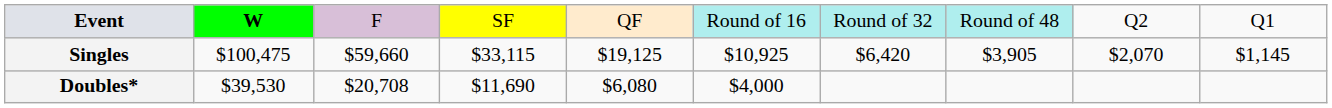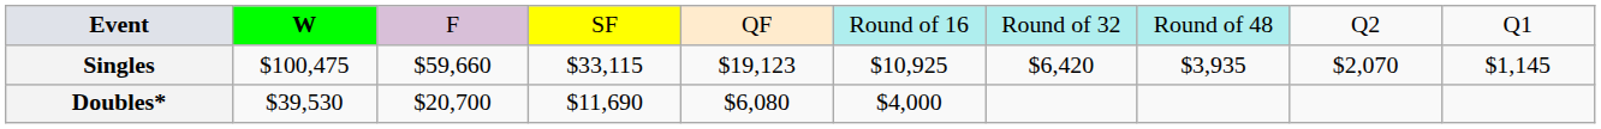Singles | column 5: $19,125 -> $19,123
Singles | column 8: $3,905 -> $3,935
Doubles* | column 3: $20,708 -> $20,700
